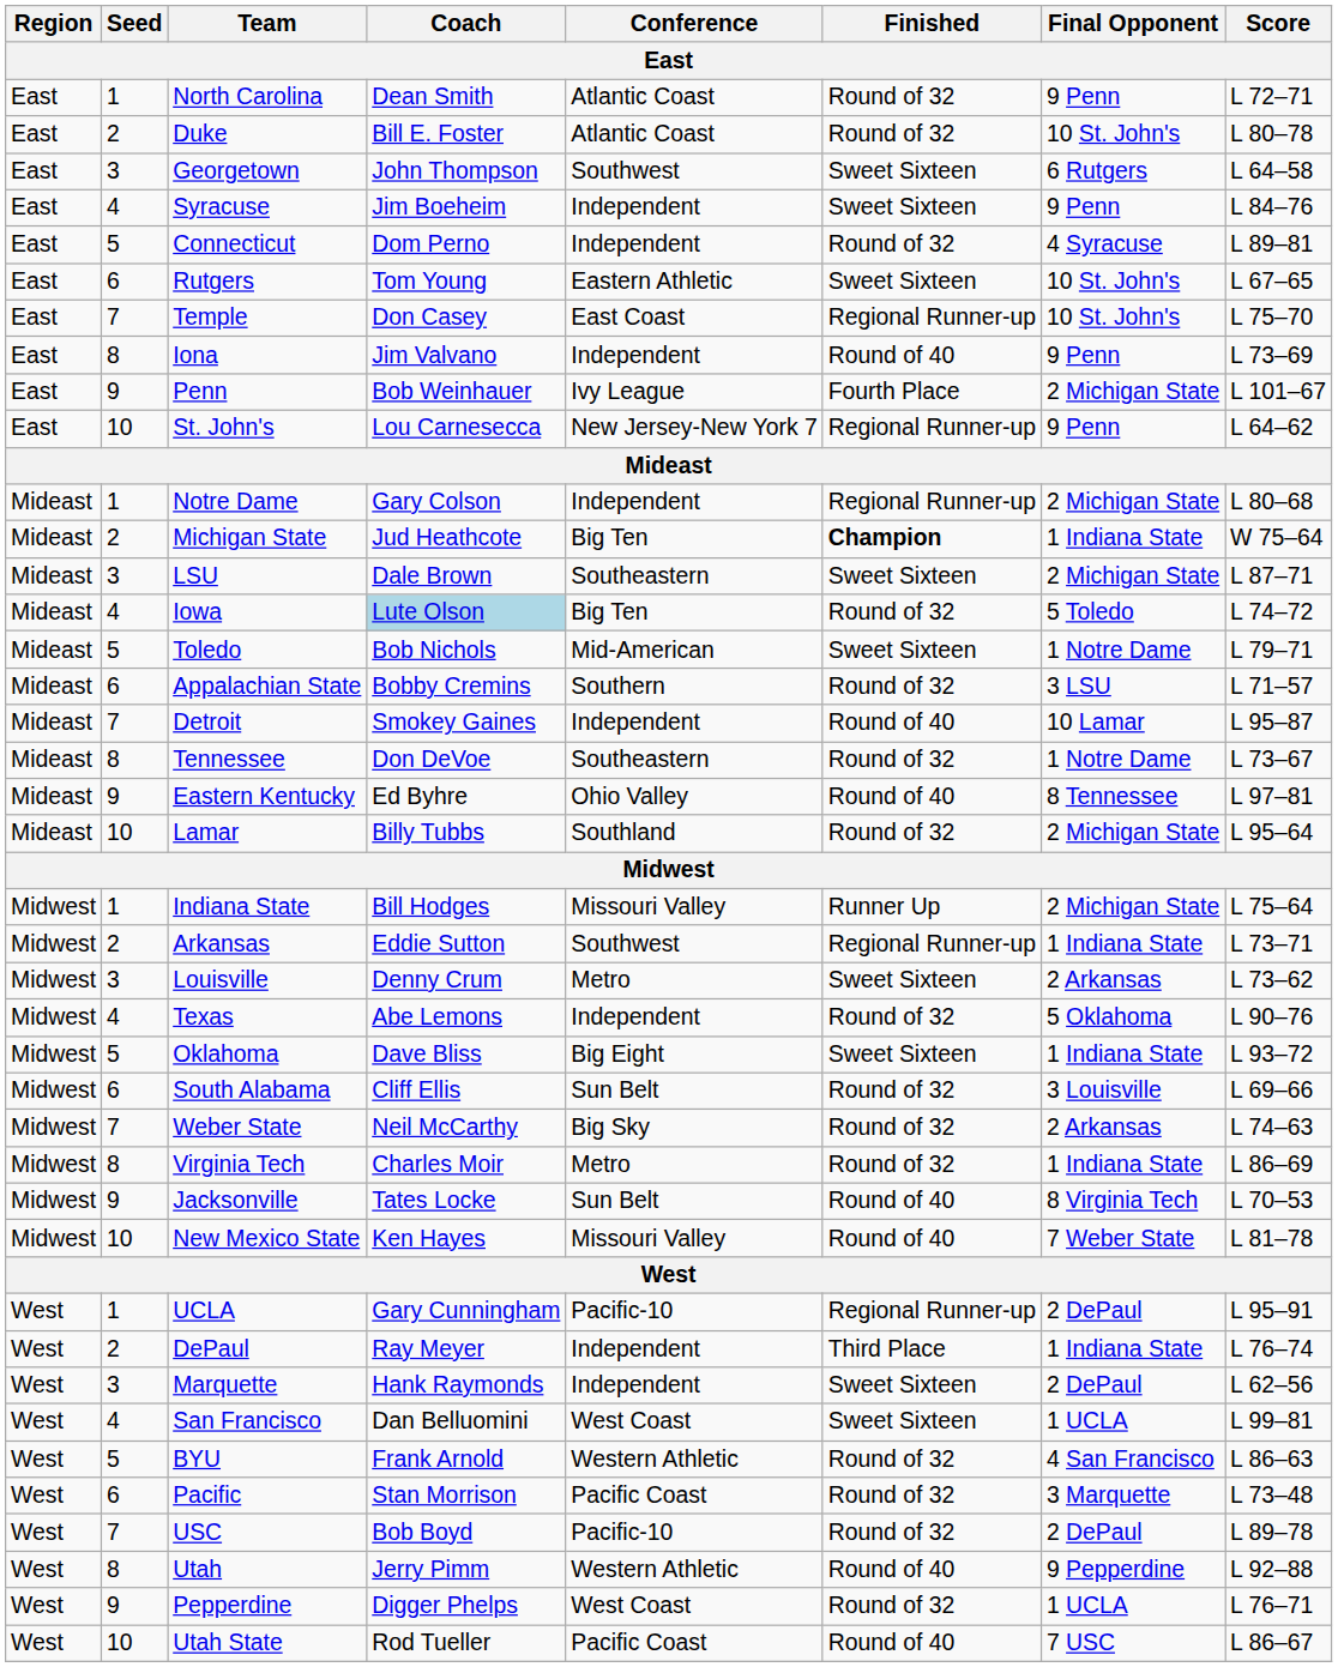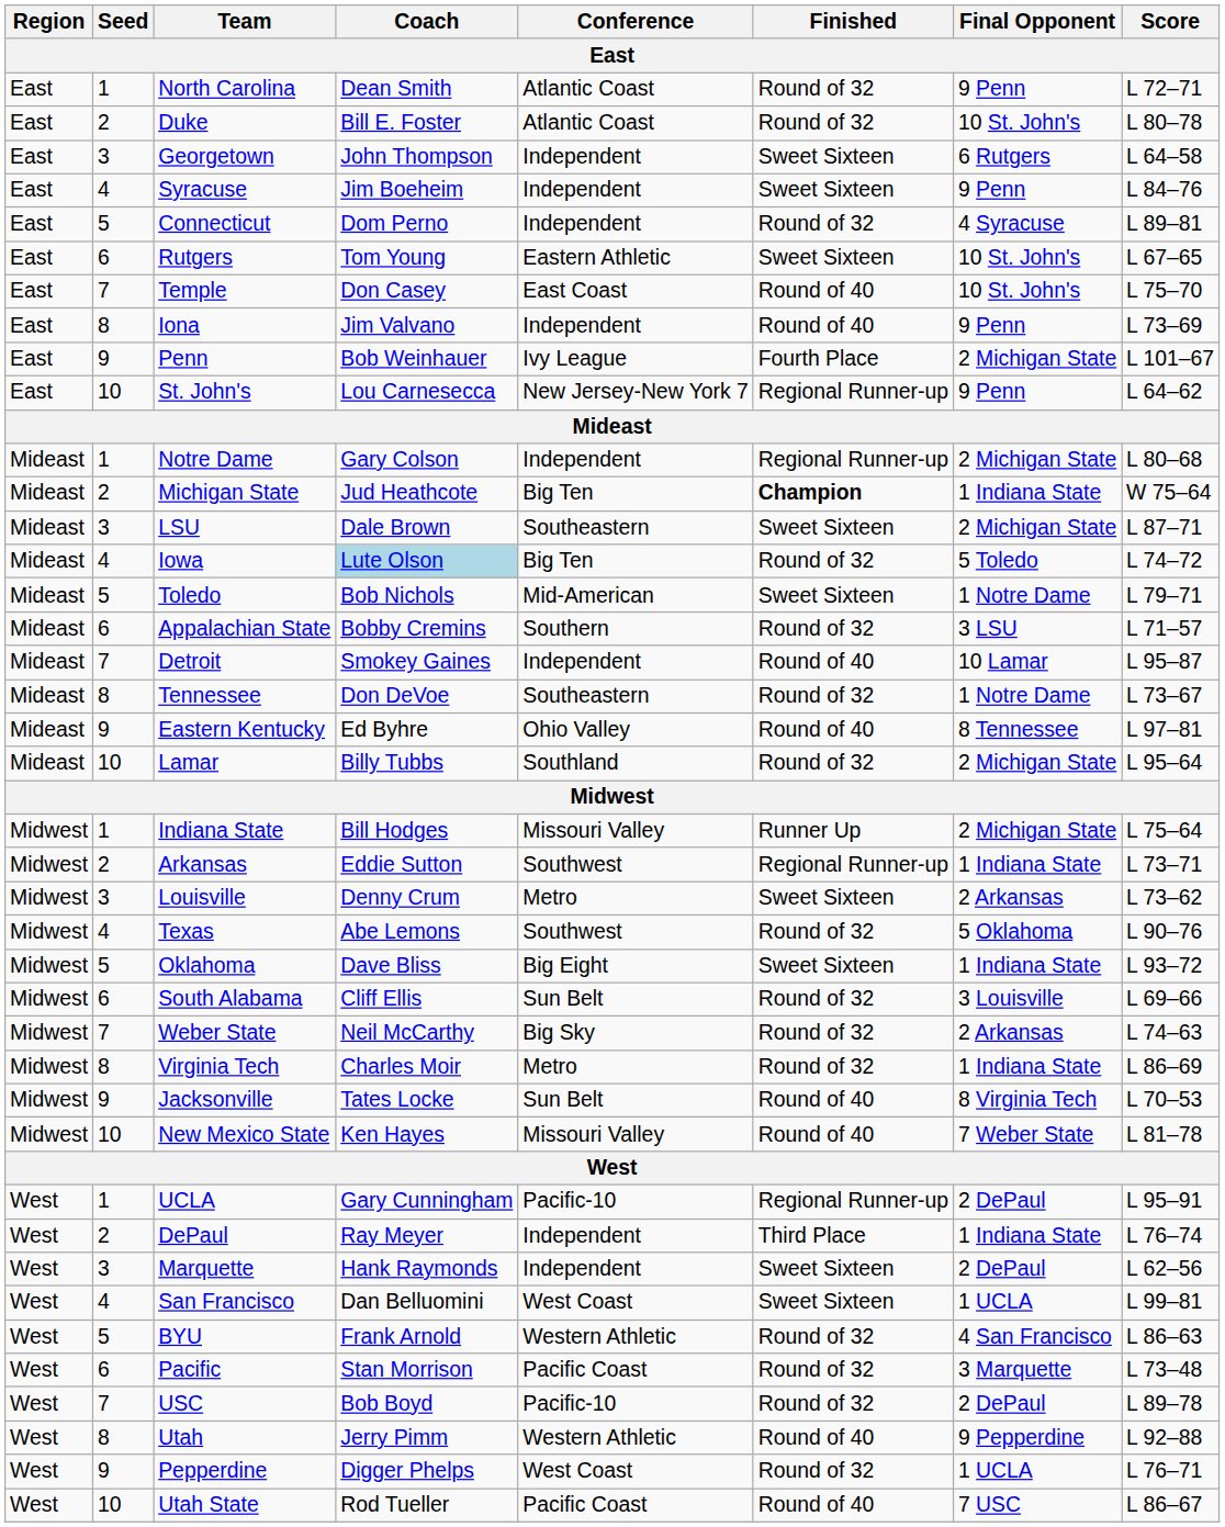Georgetown | Conference: Southwest -> Independent
Temple | Finished: Regional Runner-up -> Round of 40
Texas | Conference: Independent -> Southwest
